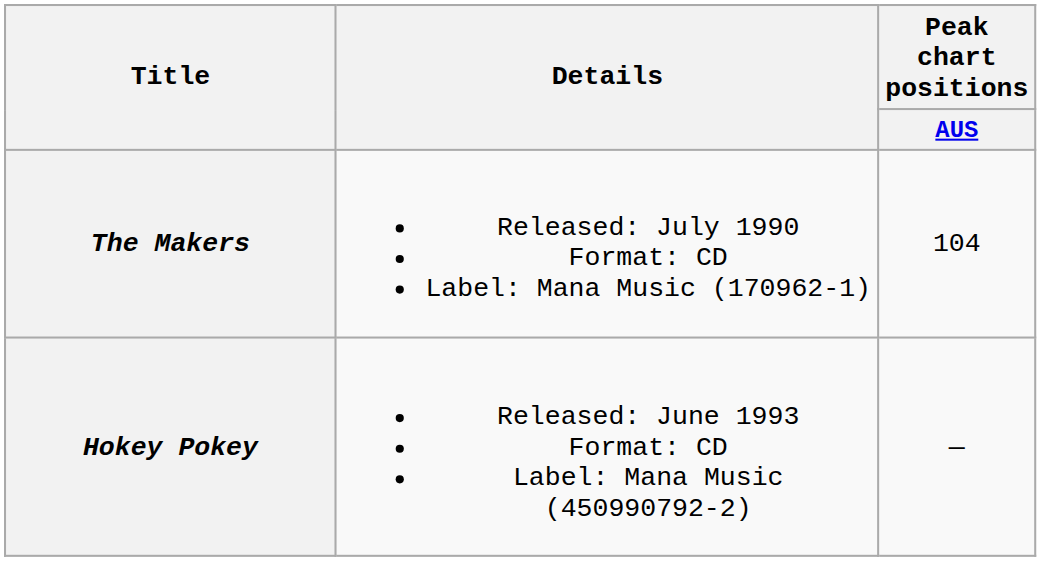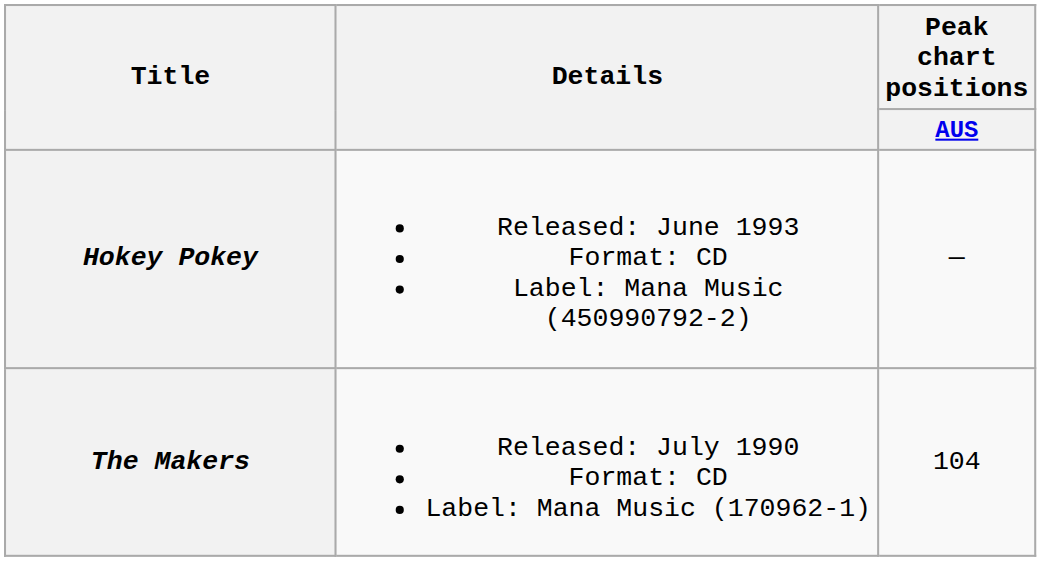rows swapped: The Makers <-> Hokey Pokey
